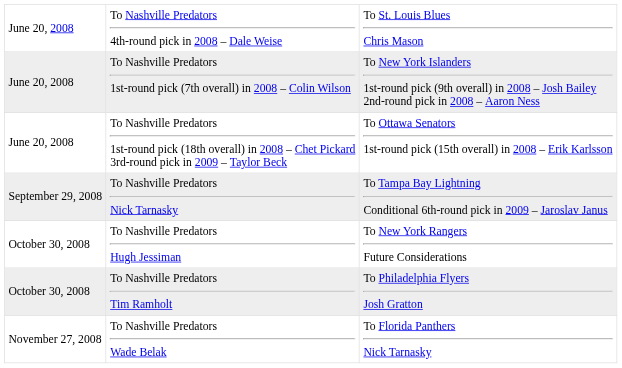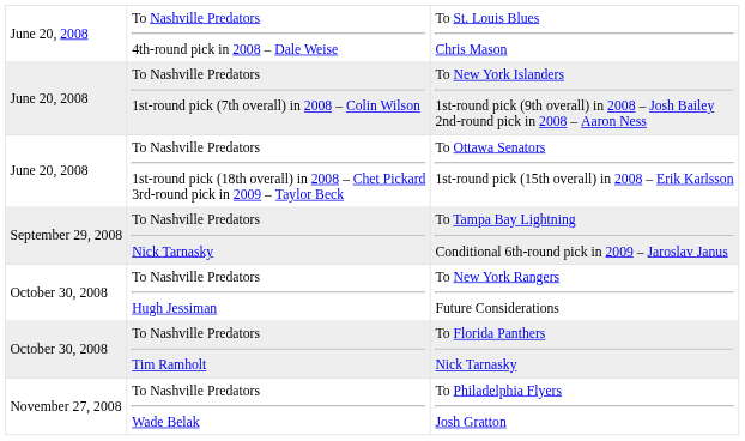To Nashville Predators Tim Ramholt | column 3: To Philadelphia Flyers Josh Gratton -> To Florida Panthers Nick Tarnasky
To Nashville Predators Wade Belak | column 3: To Florida Panthers Nick Tarnasky -> To Philadelphia Flyers Josh Gratton
